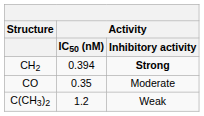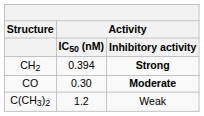CO | Activity / IC50 (nM): 0.35 -> 0.30
CO | Activity / Inhibitory activity: normal -> bold
